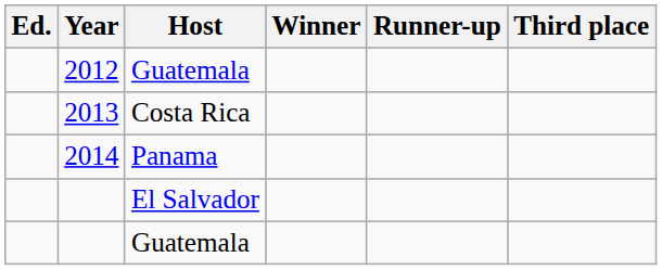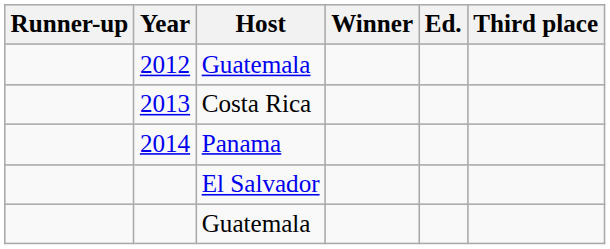columns swapped: Ed. <-> Runner-up
